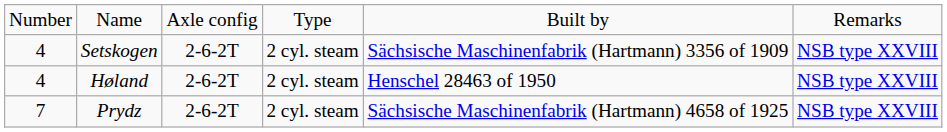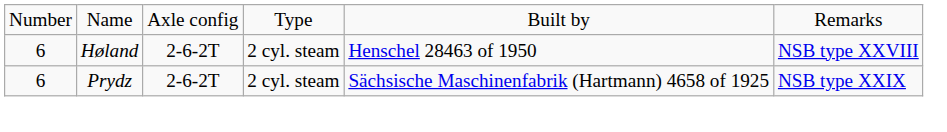- row: 4 | Setskogen | 2-6-2T | 2 cyl. steam | Sächsische Maschinenfabrik (Hartmann) 3356 of 1909 | NSB type XXVIII
Høland | column 1: 4 -> 6
Prydz | column 1: 7 -> 6
Prydz | column 6: NSB type XXVIII -> NSB type XXIX
